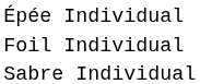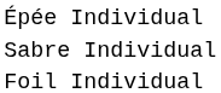rows swapped: Foil Individual <-> Sabre Individual
